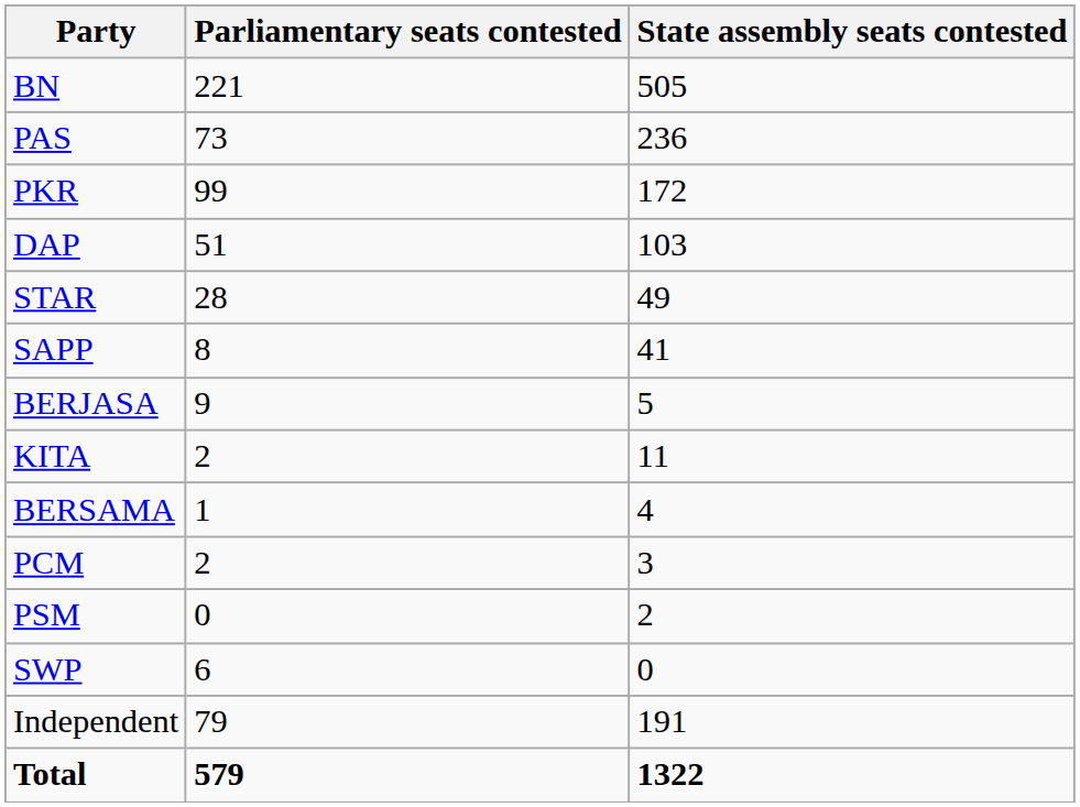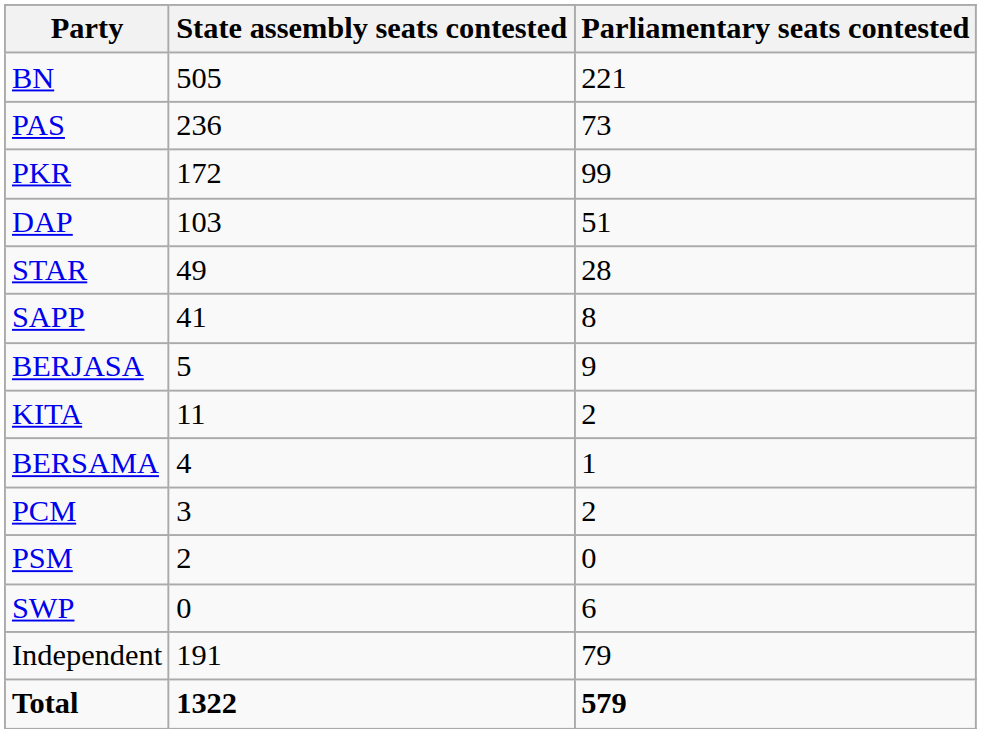columns swapped: Parliamentary seats contested <-> State assembly seats contested
